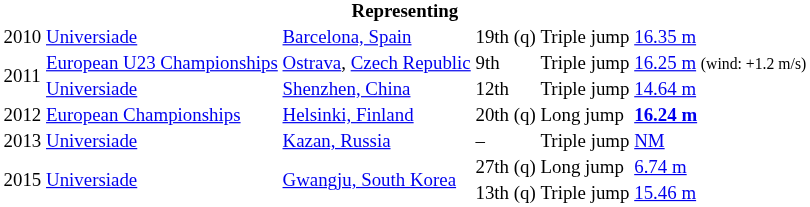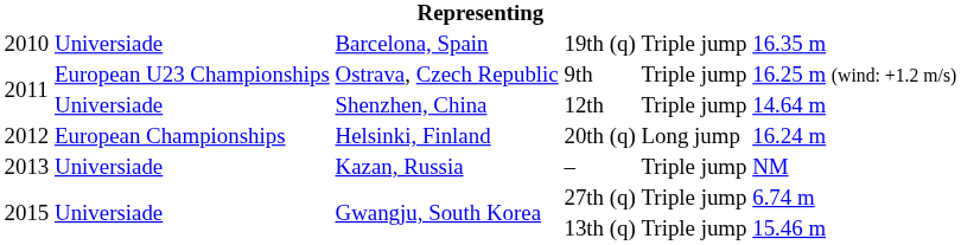20th (q) | column 6: bold -> normal
27th (q) | column 5: Long jump -> Triple jump
